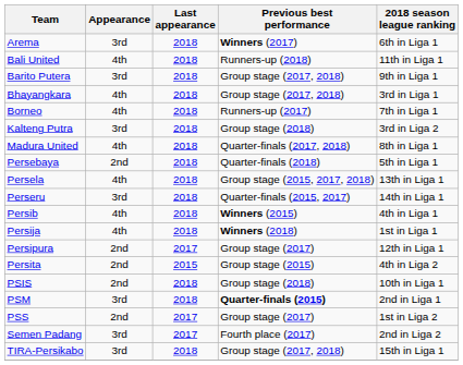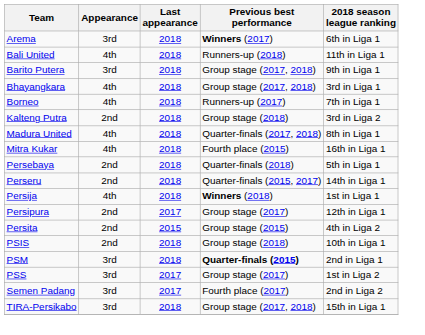Kalteng Putra | Appearance: 3rd -> 2nd
+ row: Mitra Kukar | 4th | 2018 | Fourth place (2015) | 16th in Liga 1
- row: Persela | 4th | 2018 | Group stage (2015, 2017, 2018) | 13th in Liga 1
Perseru | Appearance: 3rd -> 2nd
- row: Persib | 4th | 2018 | Winners (2015) | 4th in Liga 1
PSS | Appearance: 2nd -> 3rd
